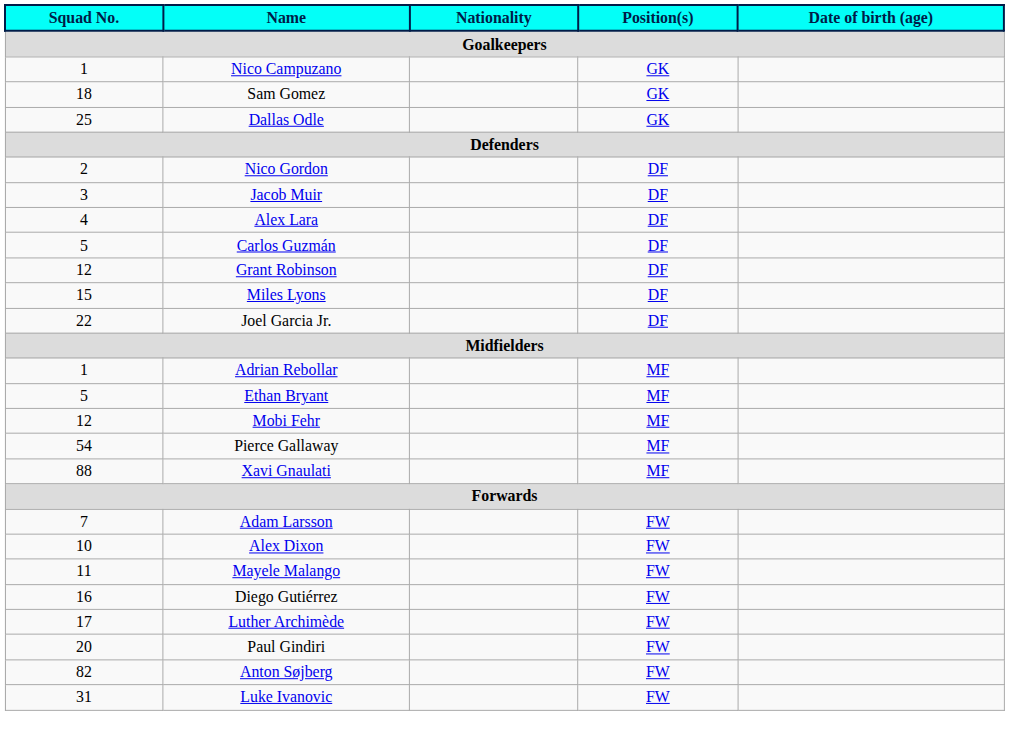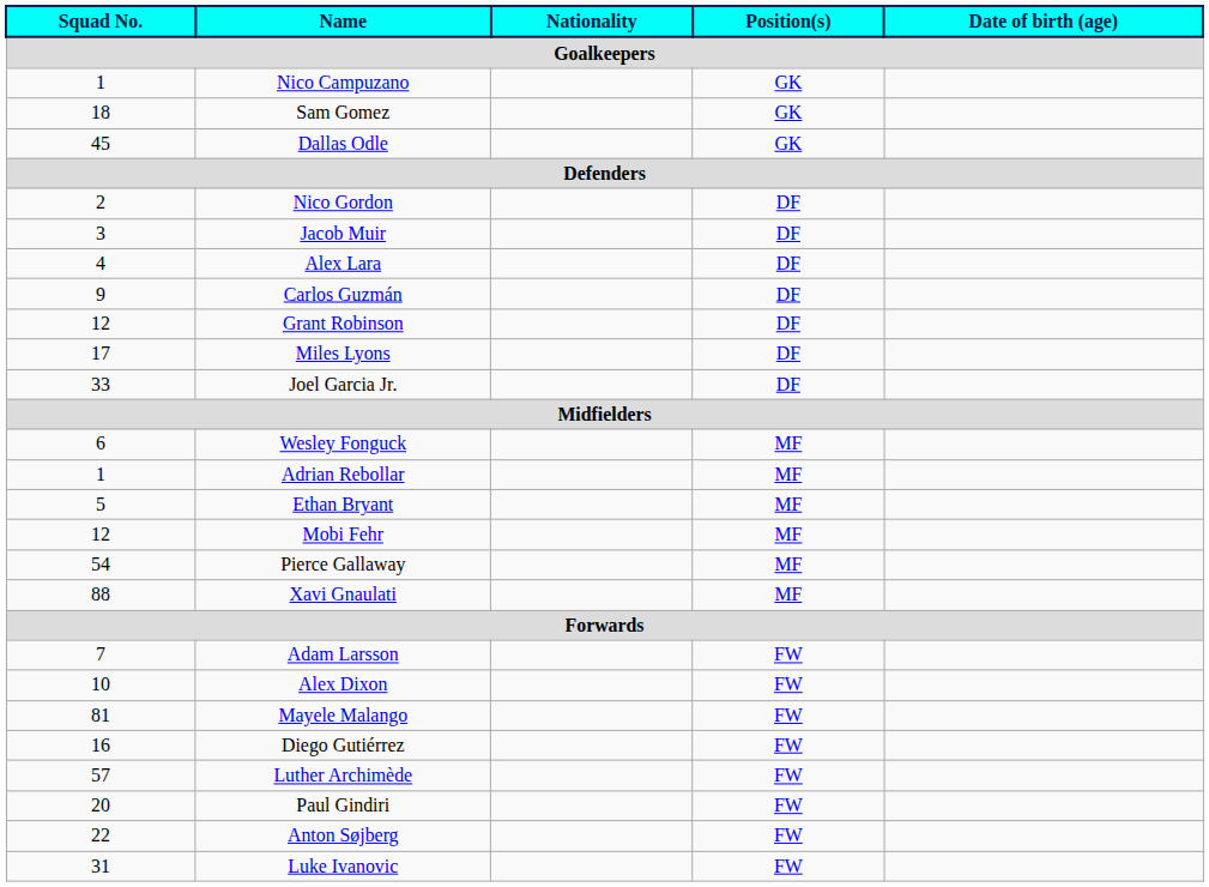Dallas Odle | Squad No.: 25 -> 45
Carlos Guzmán | Squad No.: 5 -> 9
Miles Lyons | Squad No.: 15 -> 17
Joel Garcia Jr. | Squad No.: 22 -> 33
+ row: 6 | Wesley Fonguck | MF
Mayele Malango | Squad No.: 11 -> 81
Luther Archimède | Squad No.: 17 -> 57
Anton Søjberg | Squad No.: 82 -> 22
